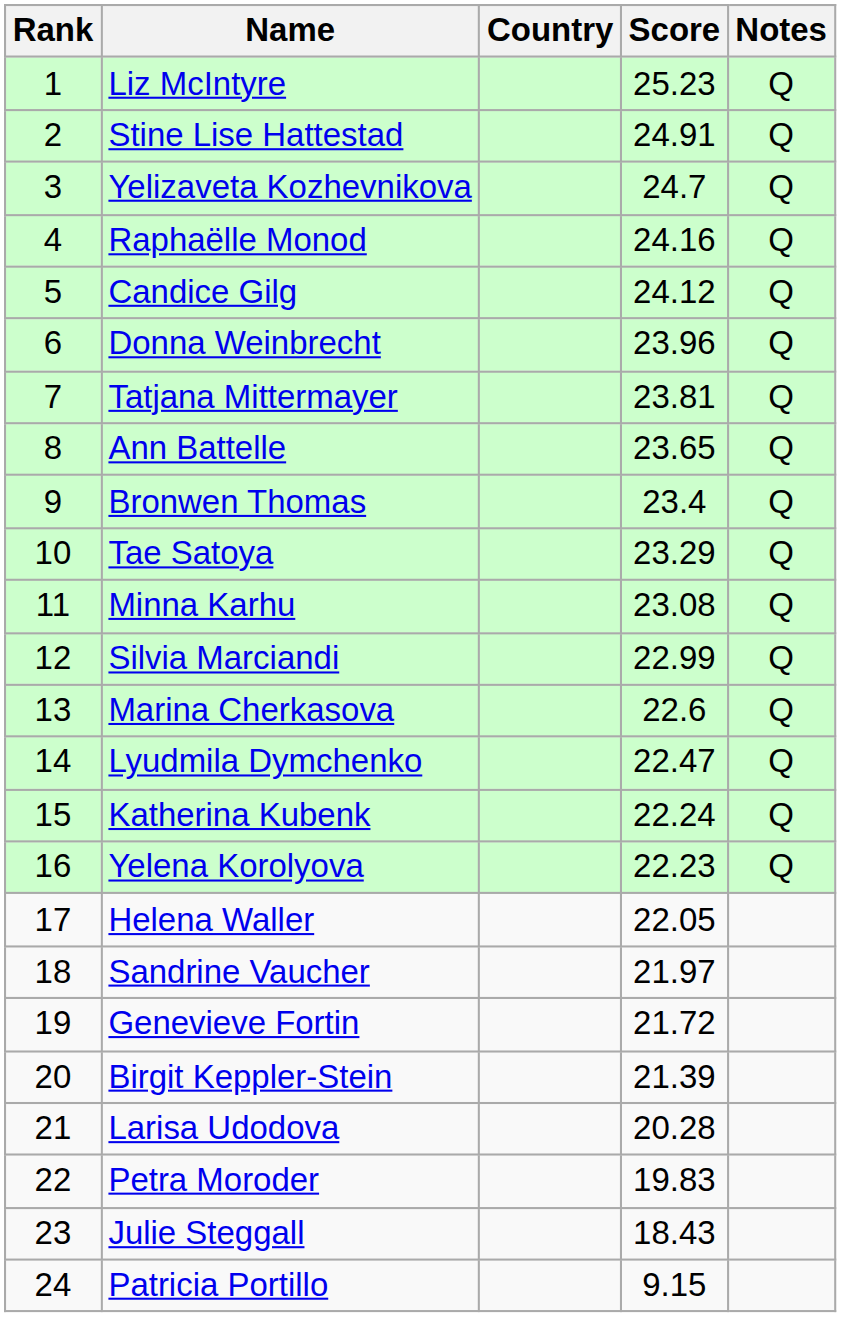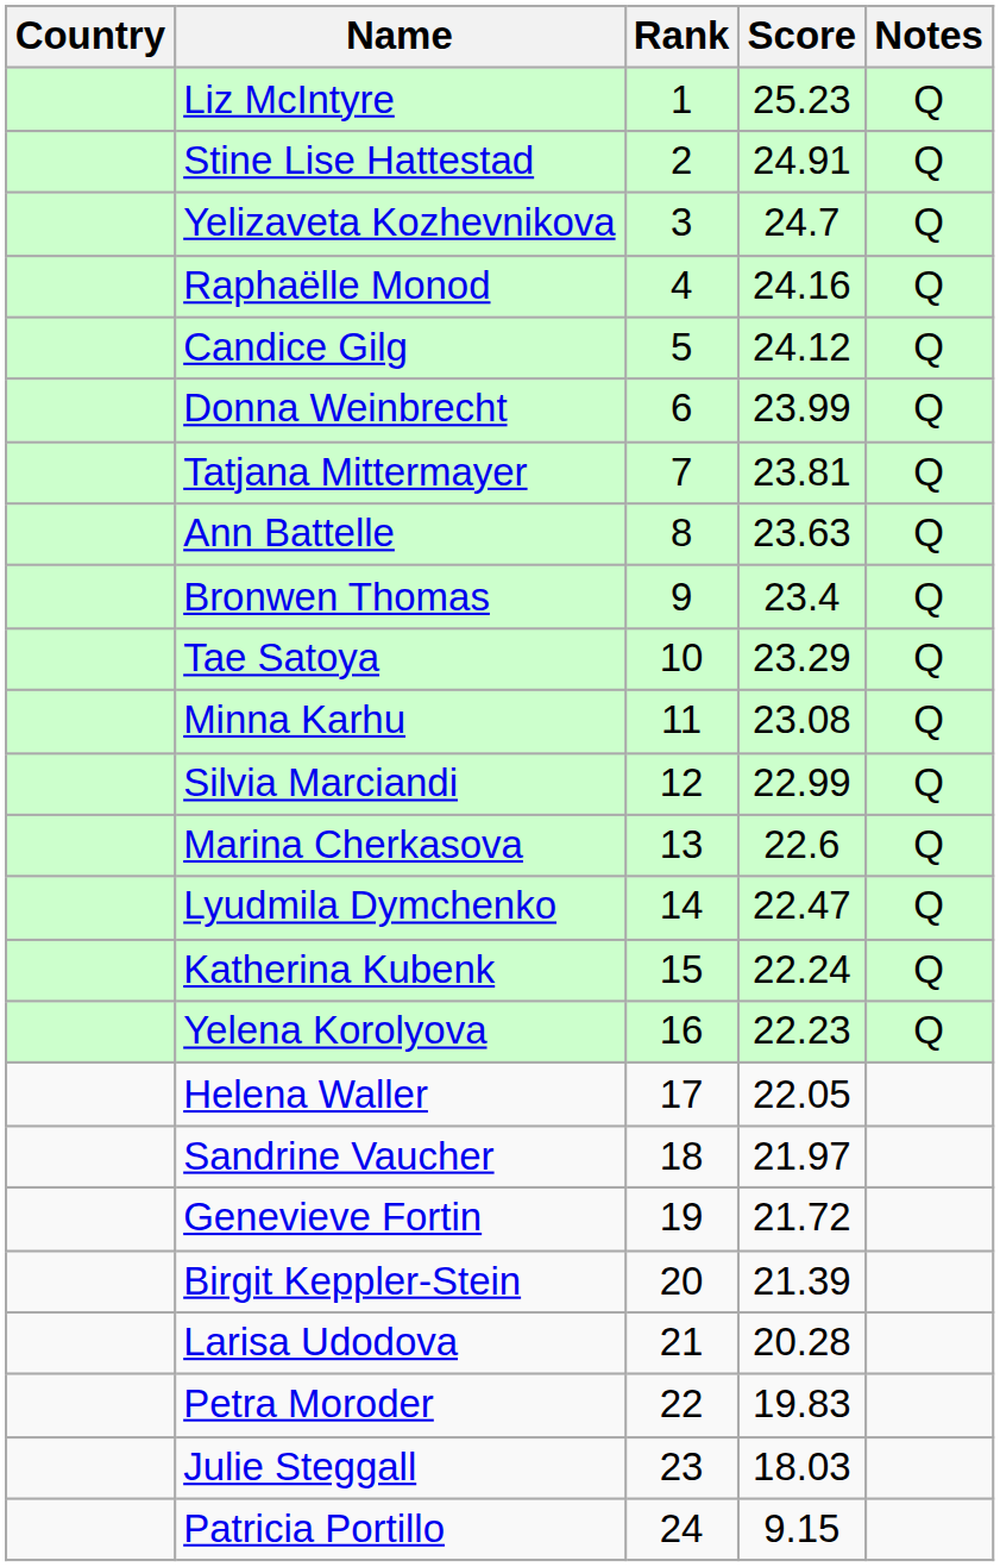columns swapped: Rank <-> Country
Donna Weinbrecht | Score: 23.96 -> 23.99
Ann Battelle | Score: 23.65 -> 23.63
Julie Steggall | Score: 18.43 -> 18.03
